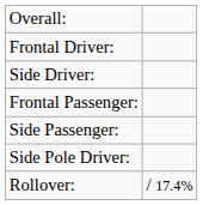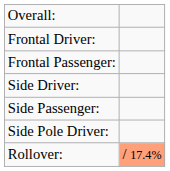rows swapped: Frontal Passenger: <-> Side Driver:
Rollover: | column 2: no background -> lightsalmon background
